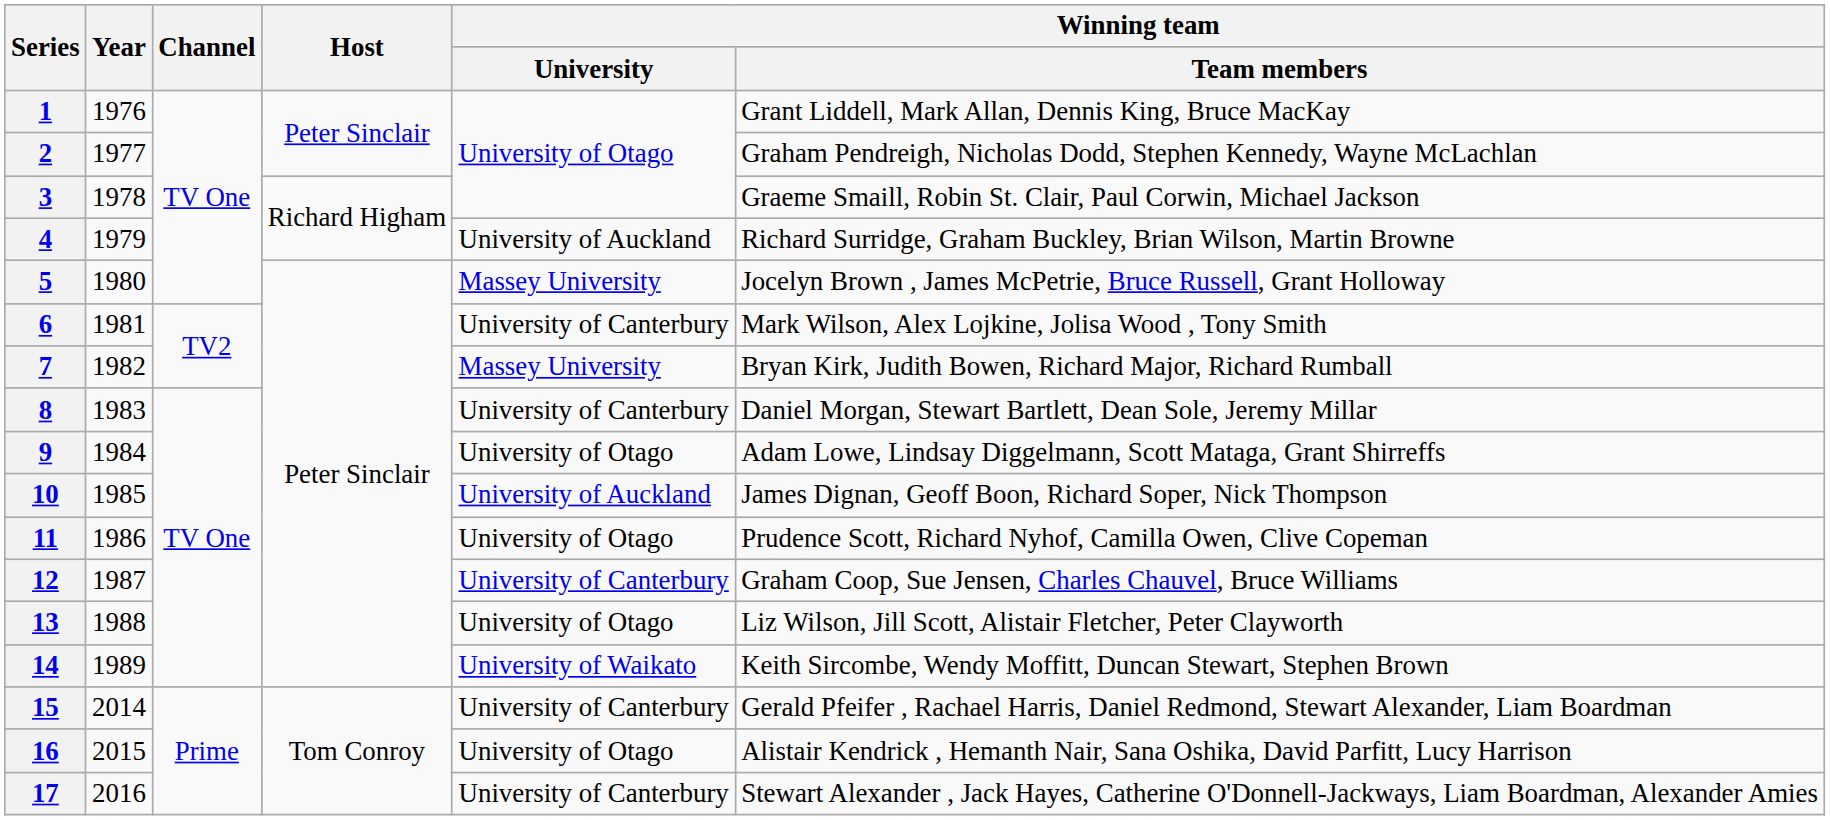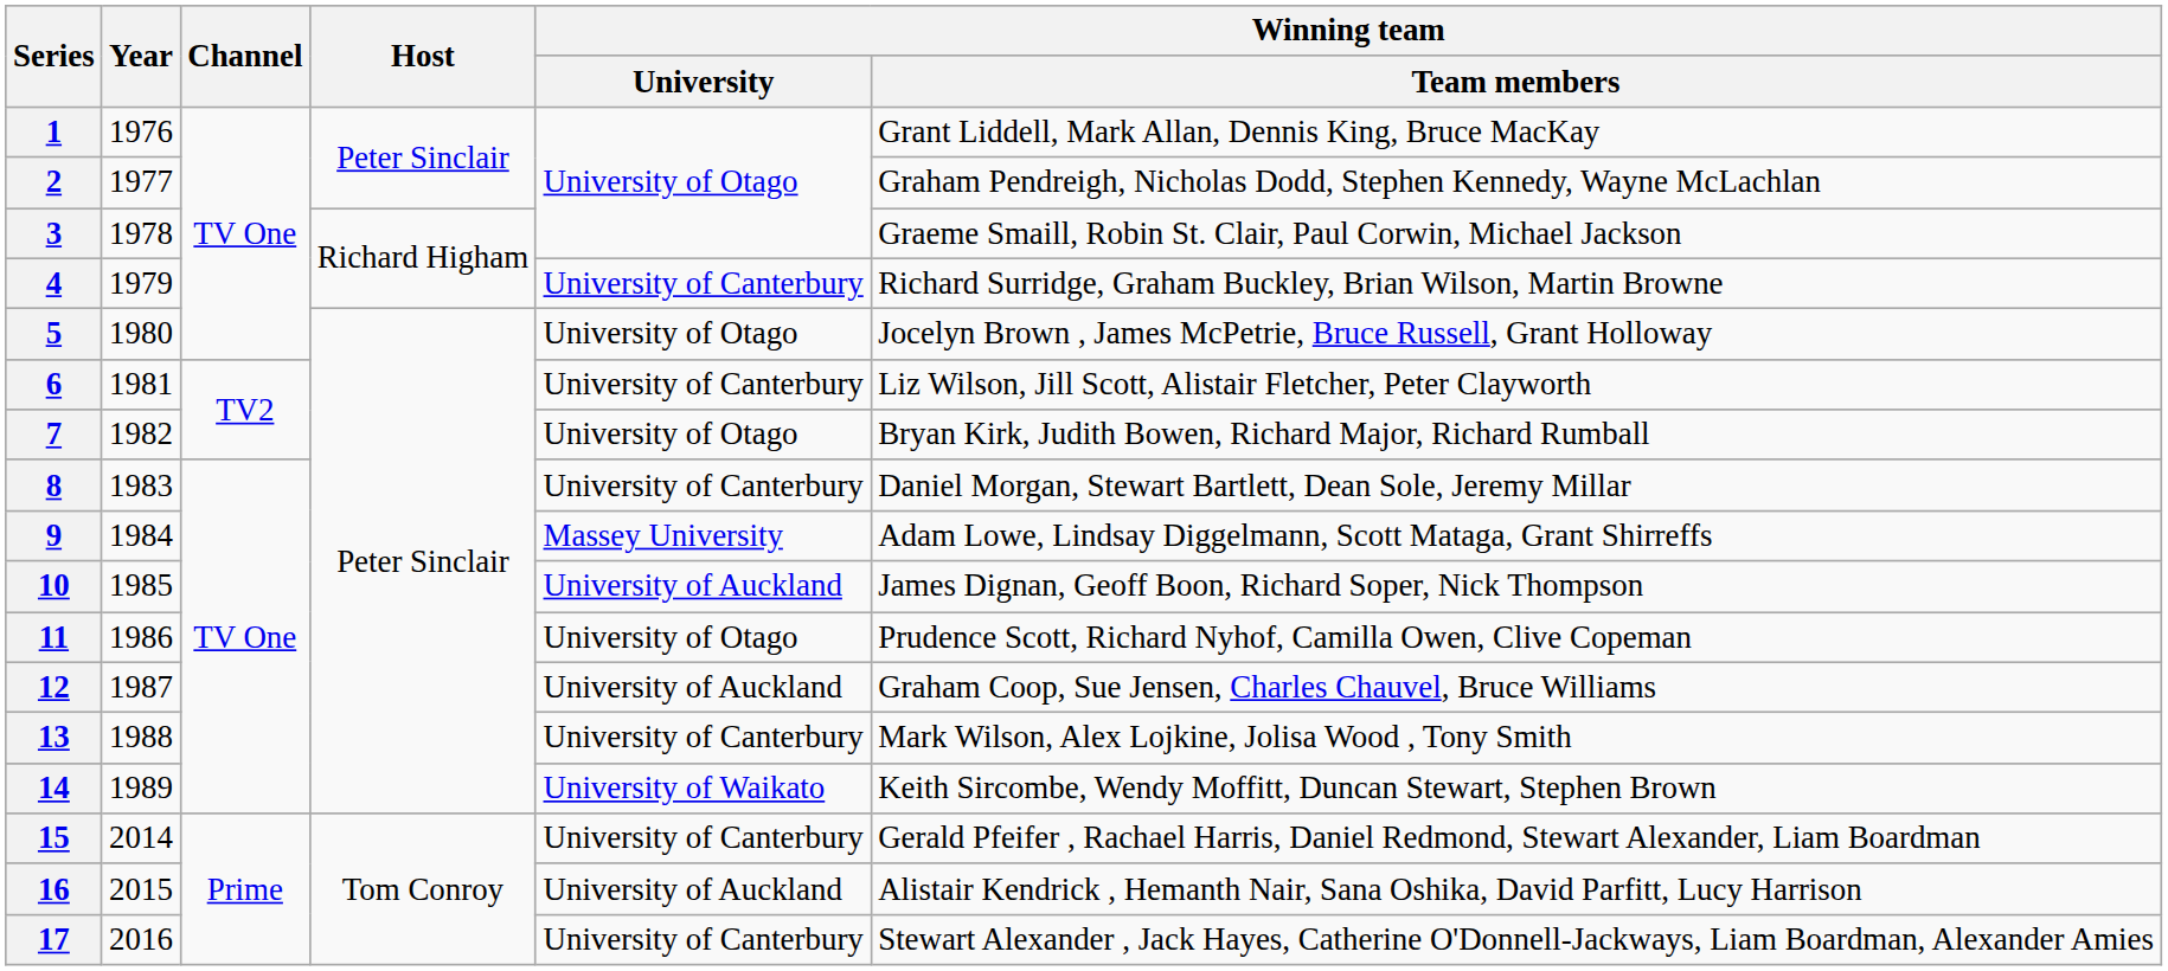4 | Winning team / University: University of Auckland -> University of Canterbury
5 | Winning team / University: Massey University -> University of Otago
6 | Winning team / Team members: Mark Wilson, Alex Lojkine, Jolisa Wood , Tony Smith -> Liz Wilson, Jill Scott, Alistair Fletcher, Peter Clayworth
7 | Winning team / University: Massey University -> University of Otago
9 | Winning team / University: University of Otago -> Massey University
12 | Winning team / University: University of Canterbury -> University of Auckland
13 | Winning team / University: University of Otago -> University of Canterbury
13 | Winning team / Team members: Liz Wilson, Jill Scott, Alistair Fletcher, Peter Clayworth -> Mark Wilson, Alex Lojkine, Jolisa Wood , Tony Smith
16 | Winning team / University: University of Otago -> University of Auckland
